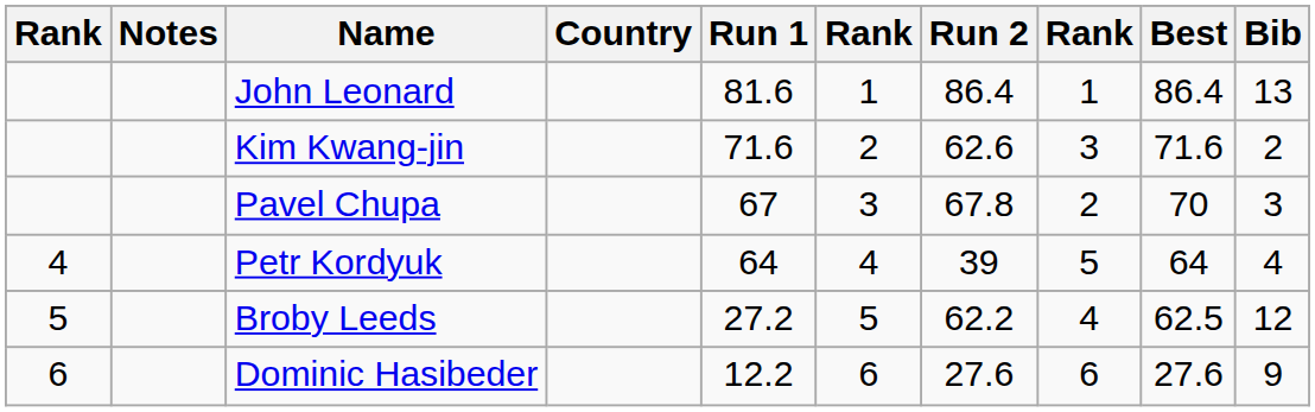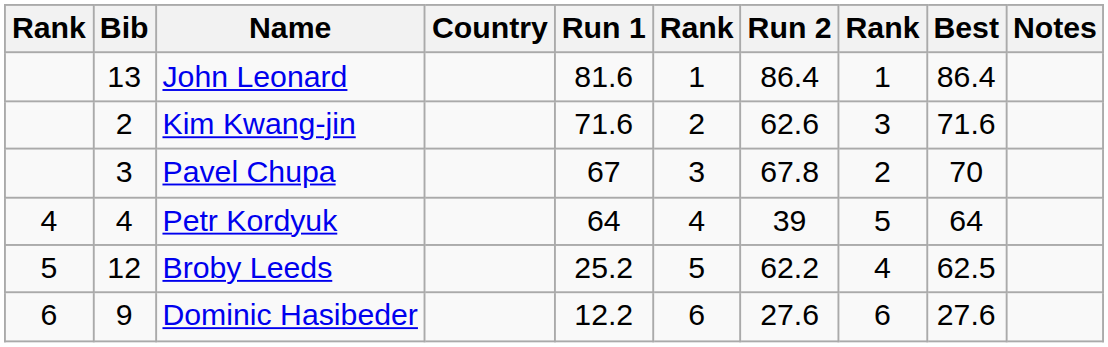columns swapped: Bib <-> Notes
Broby Leeds | Run 1: 27.2 -> 25.2
